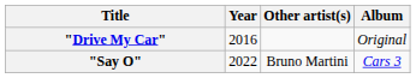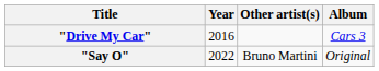"Drive My Car" | Album: Original -> Cars 3
"Say O" | Album: Cars 3 -> Original
